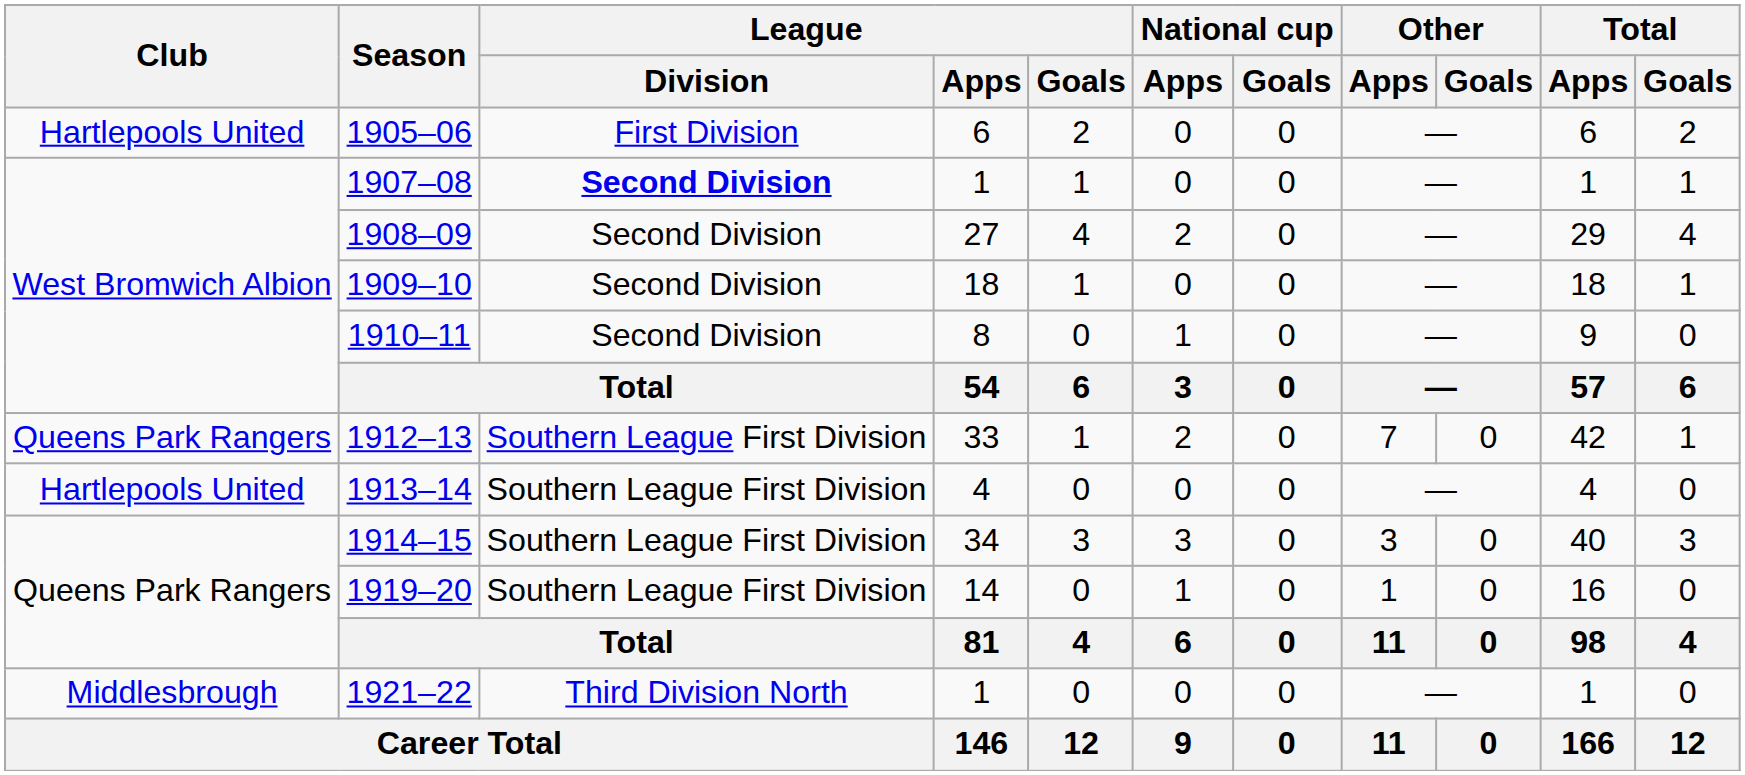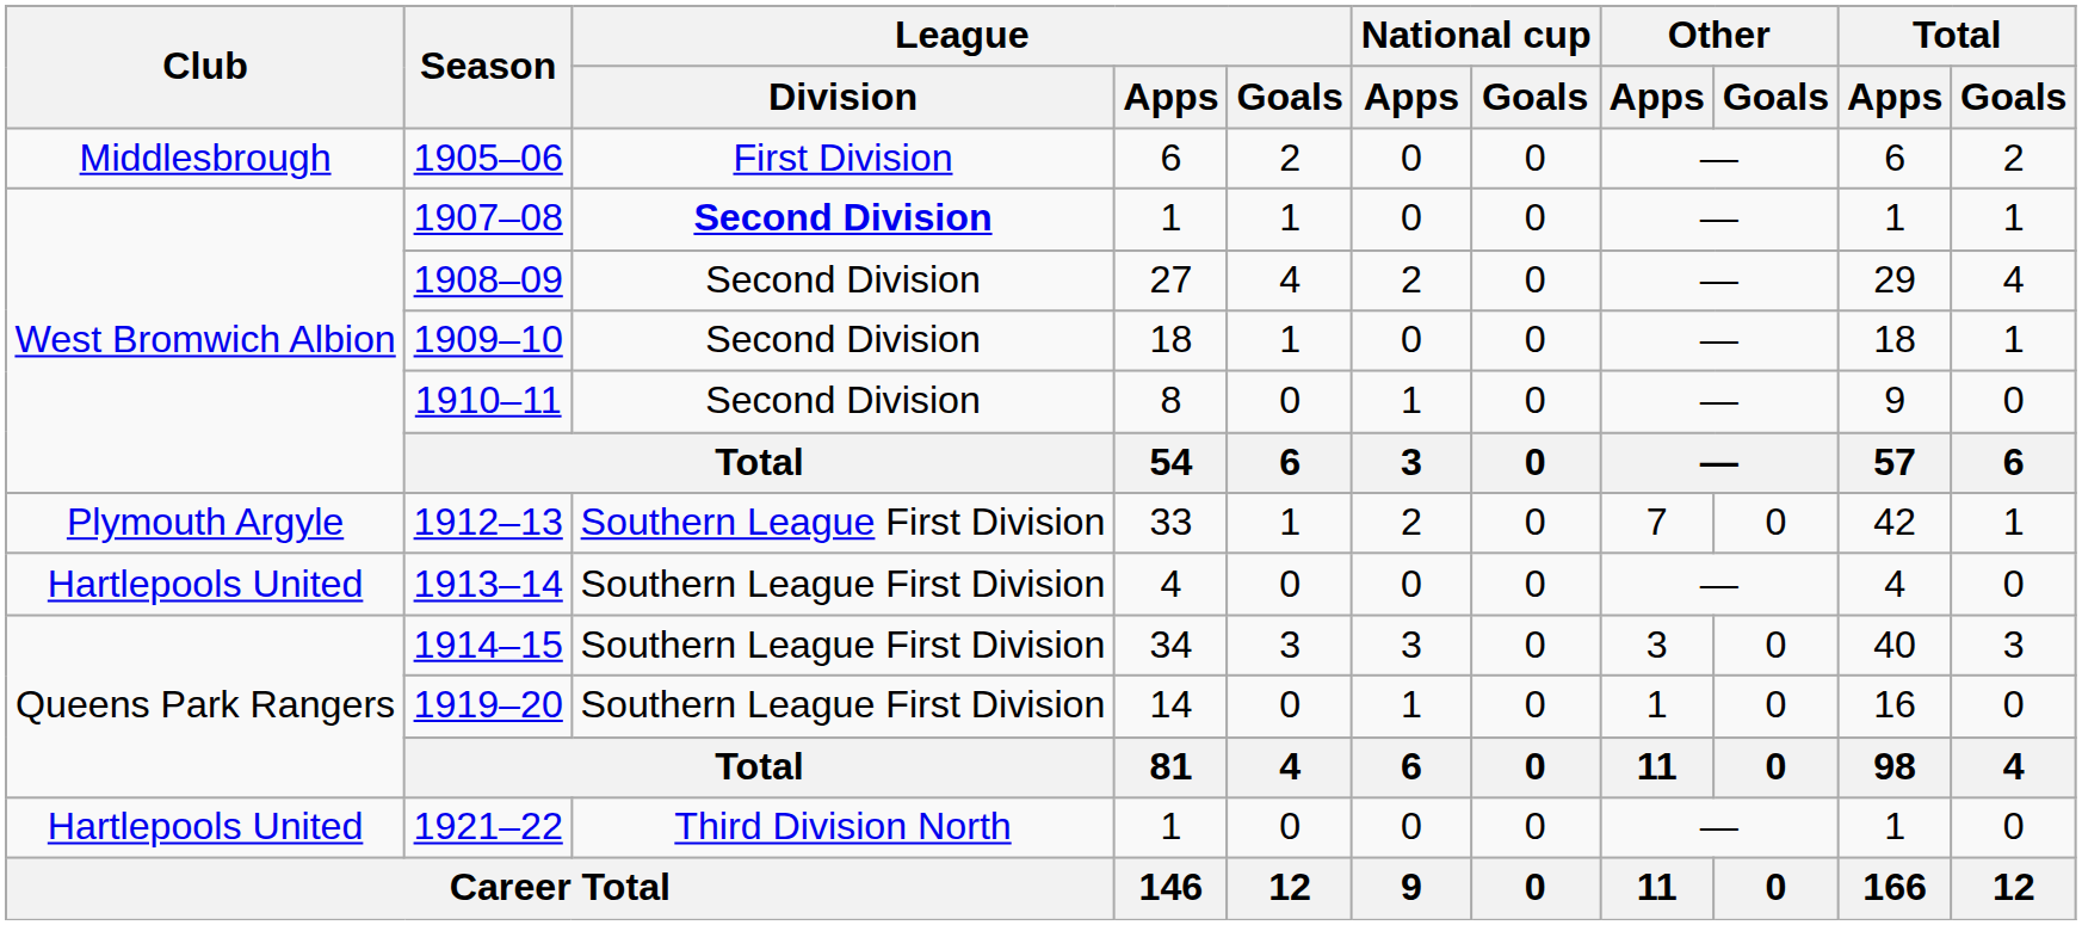1905–06 | Club: Hartlepools United -> Middlesbrough
1912–13 | Club: Queens Park Rangers -> Plymouth Argyle
1921–22 | Club: Middlesbrough -> Hartlepools United
